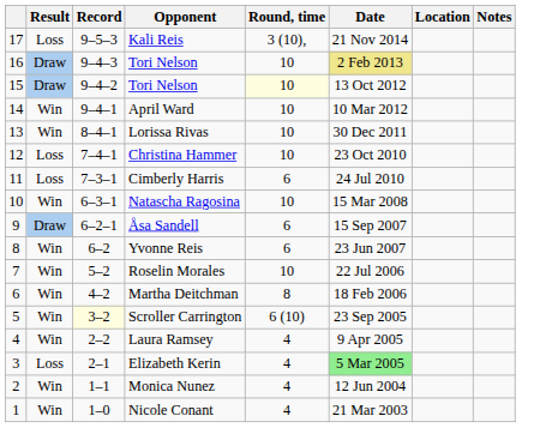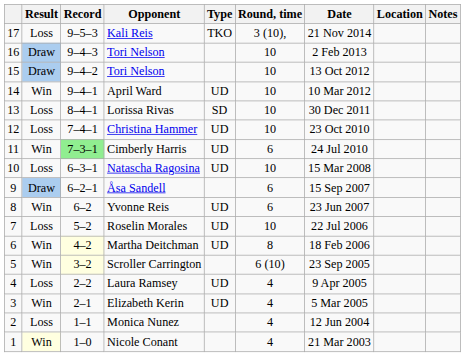+ column: Type | TKO | UD | SD | UD | UD | UD | UD | UD | UD | UD | UD
16 / Tori Nelson | Date: khaki background -> no background
15 / Tori Nelson | Round, time: lightyellow background -> no background
Lorissa Rivas | Result: Win -> Loss
Cimberly Harris | Result: Loss -> Win
Cimberly Harris | Record: no background -> lightgreen background
Natascha Ragosina | Result: Win -> Loss
Roselin Morales | Result: Win -> Loss
Martha Deitchman | Record: no background -> lightyellow background
Laura Ramsey | Result: Win -> Loss
Elizabeth Kerin | Result: Loss -> Win
Elizabeth Kerin | Date: lightgreen background -> no background
Monica Nunez | Result: Win -> Loss
Nicole Conant | Result: no background -> lightyellow background
